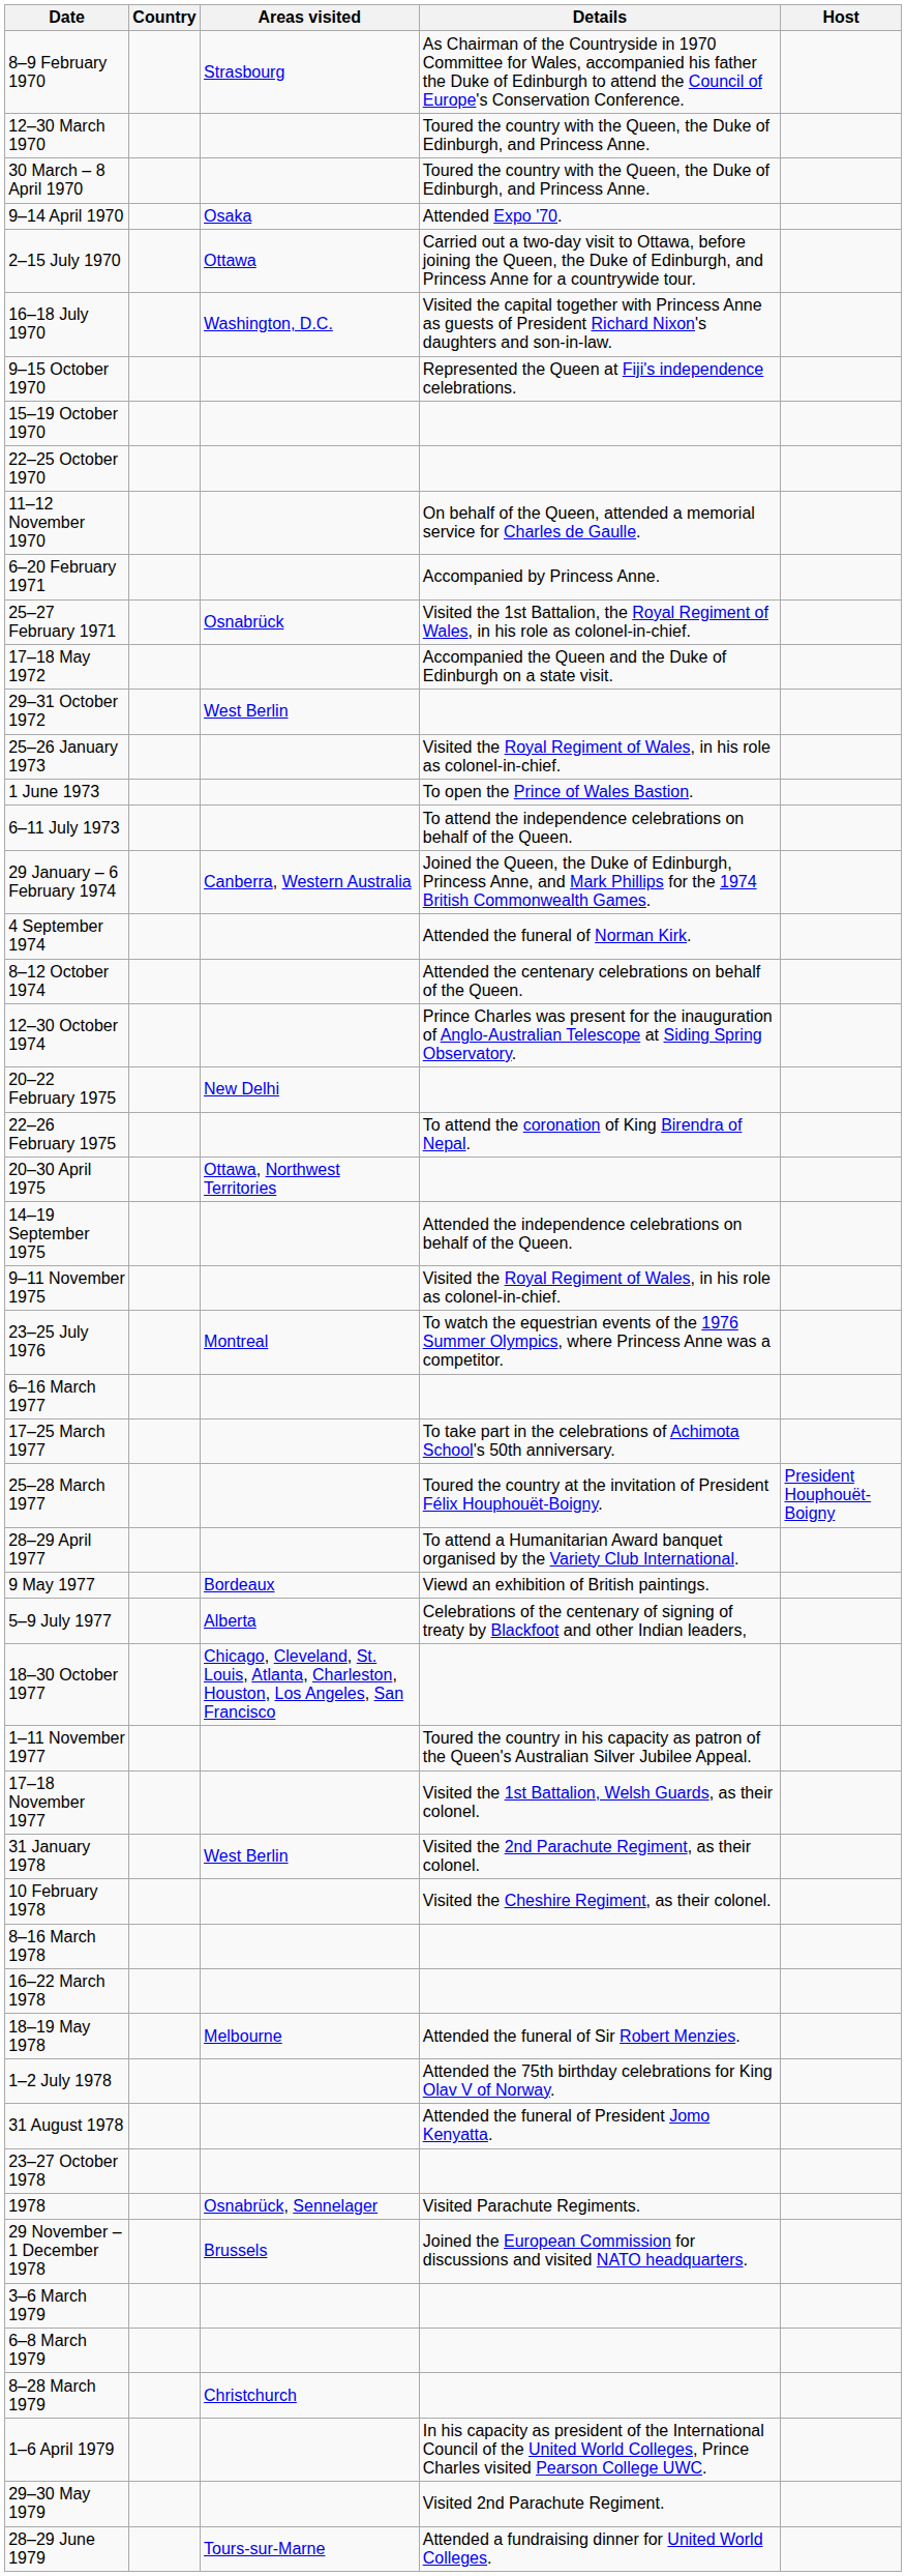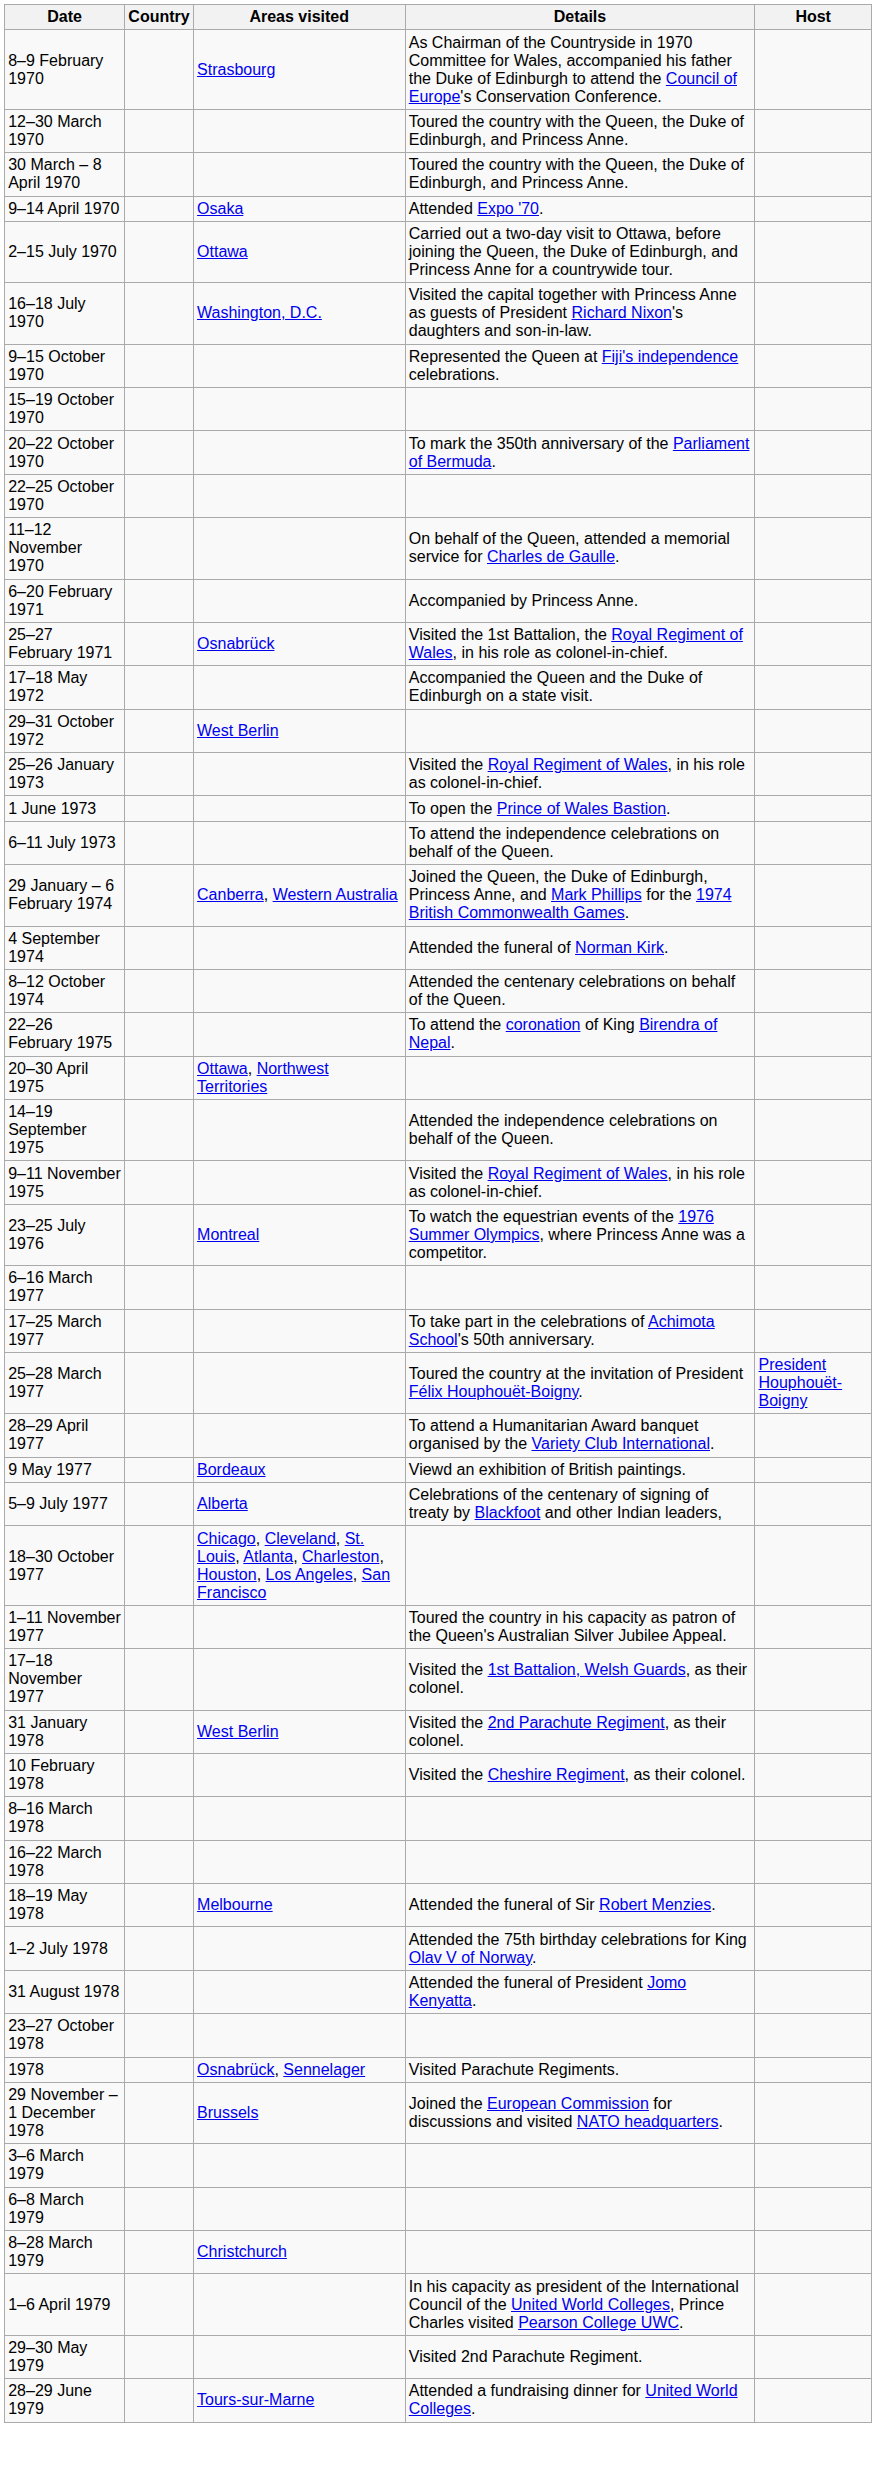+ row: 20–22 October 1970 | To mark the 350th anniversary of the Parliament of Bermuda.
- row: 12–30 October 1974 | Prince Charles was present for the inauguration of Anglo-Australian Telescope at Siding Spring Observatory.
- row: 20–22 February 1975 | New Delhi
